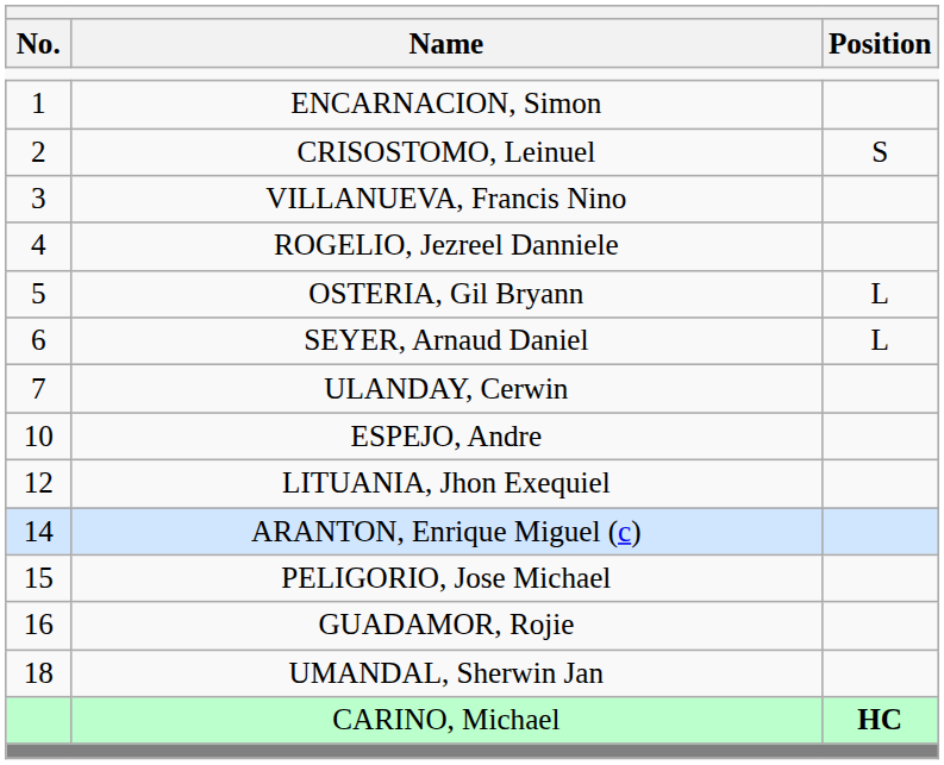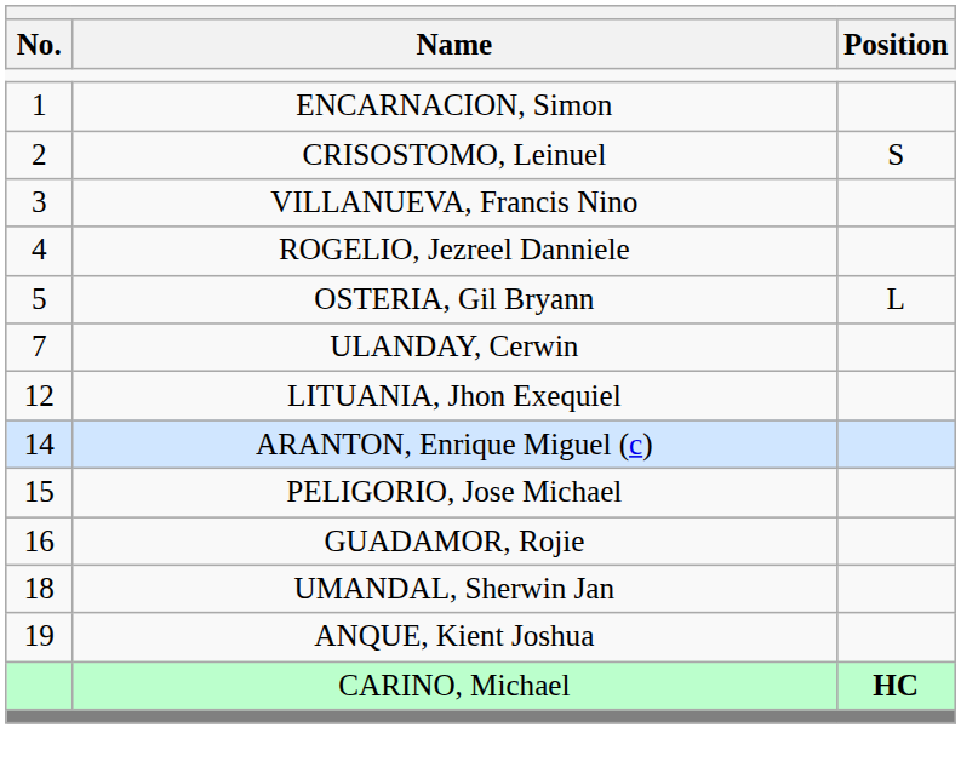- row: 6 | SEYER, Arnaud Daniel | L
- row: 10 | ESPEJO, Andre
+ row: 19 | ANQUE, Kient Joshua
